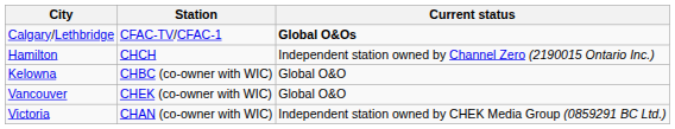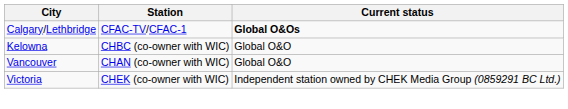- row: Hamilton | CHCH | Independent station owned by Channel Zero (2190015 Ontario Inc.)
Vancouver | Station: CHEK (co-owner with WIC) -> CHAN (co-owner with WIC)
Victoria | Station: CHAN (co-owner with WIC) -> CHEK (co-owner with WIC)
